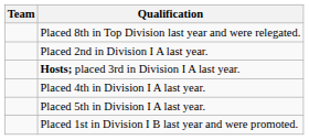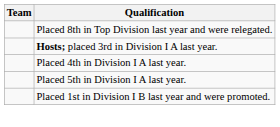- row: Placed 2nd in Division I A last year.
